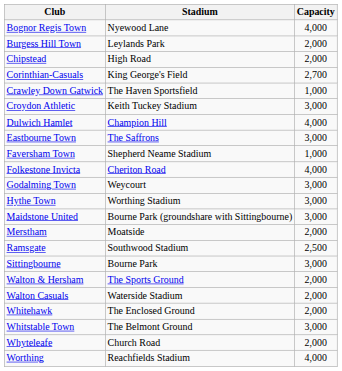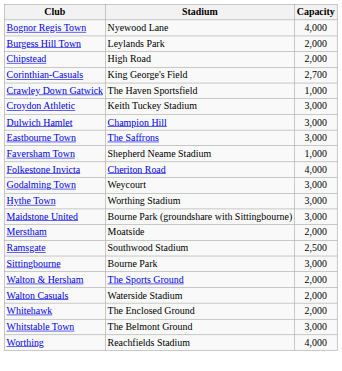Dulwich Hamlet | Capacity: 4,000 -> 3,000
- row: Whyteleafe | Church Road | 2,000
